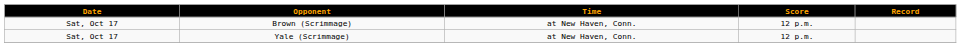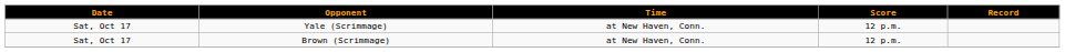rows swapped: Yale (Scrimmage) <-> Brown (Scrimmage)
